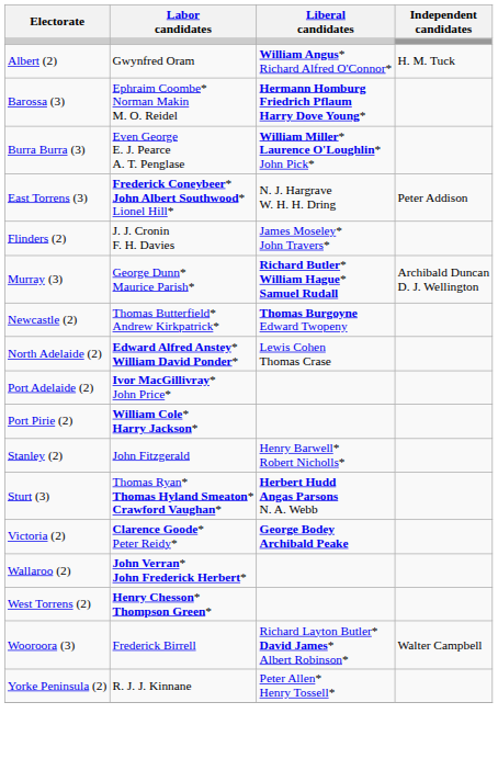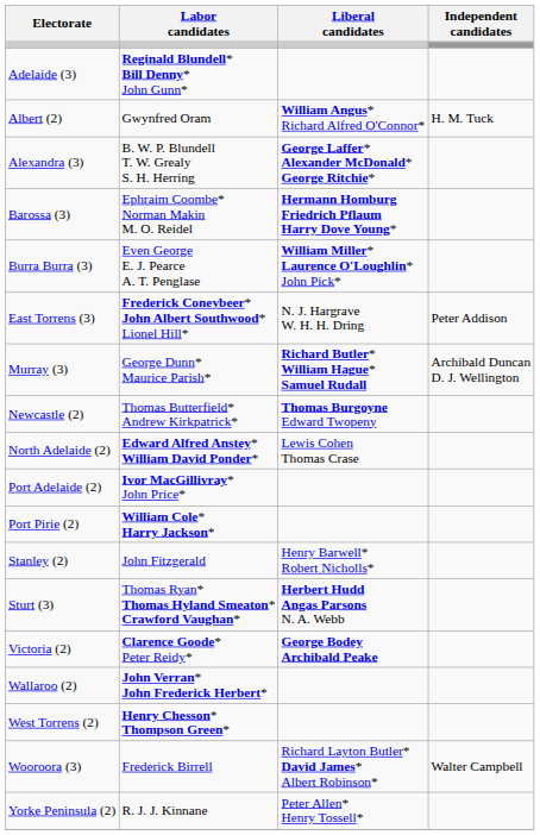+ row: Adelaide (3) | Reginald Blundell* Bill Denny* John Gunn*
+ row: Alexandra (3) | B. W. P. Blundell T. W. Grealy S. H. Herring | George Laffer* Alexander McDonald* George Ritchie*
- row: Flinders (2) | J. J. Cronin F. H. Davies | James Moseley* John Travers*
